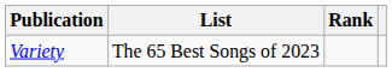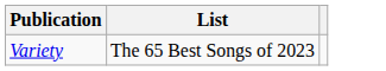- column: Rank
